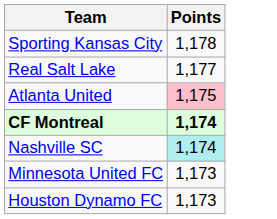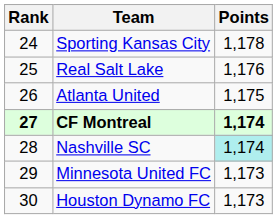+ column: Rank | 24 | 25 | 26 | 27 | 28 | 29 | 30
Real Salt Lake | Points: 1,177 -> 1,176
Atlanta United | Points: pink background -> no background
